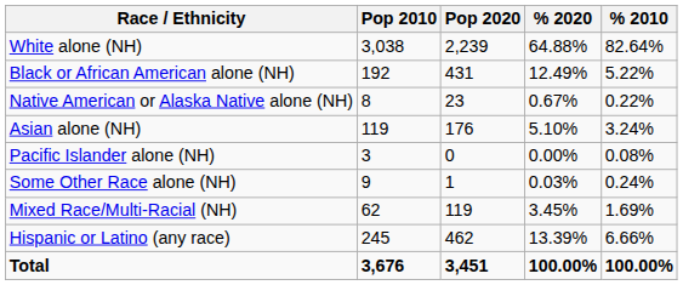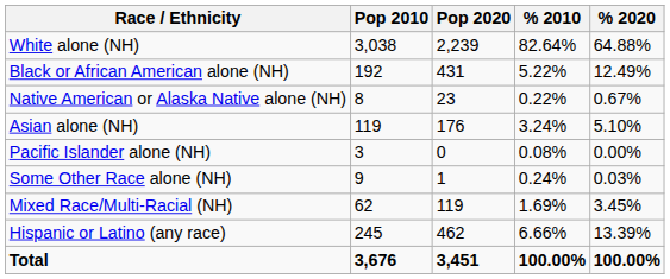columns swapped: % 2010 <-> % 2020
